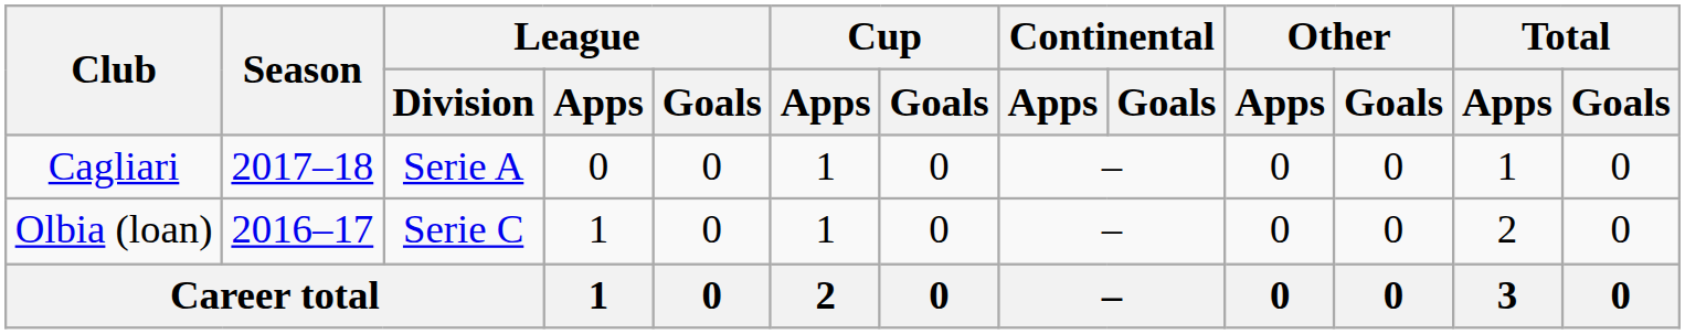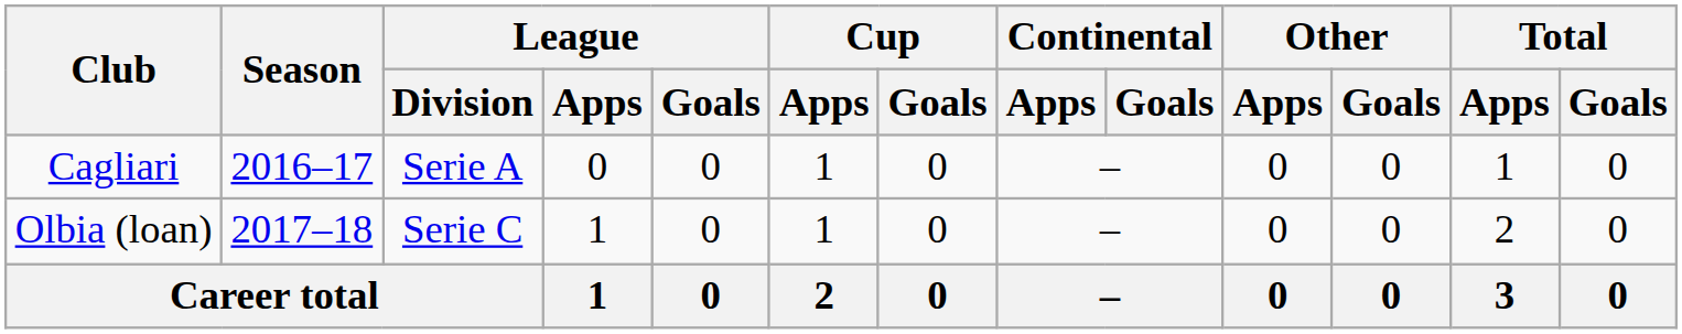Cagliari | Season: 2017–18 -> 2016–17
Olbia (loan) | Season: 2016–17 -> 2017–18
